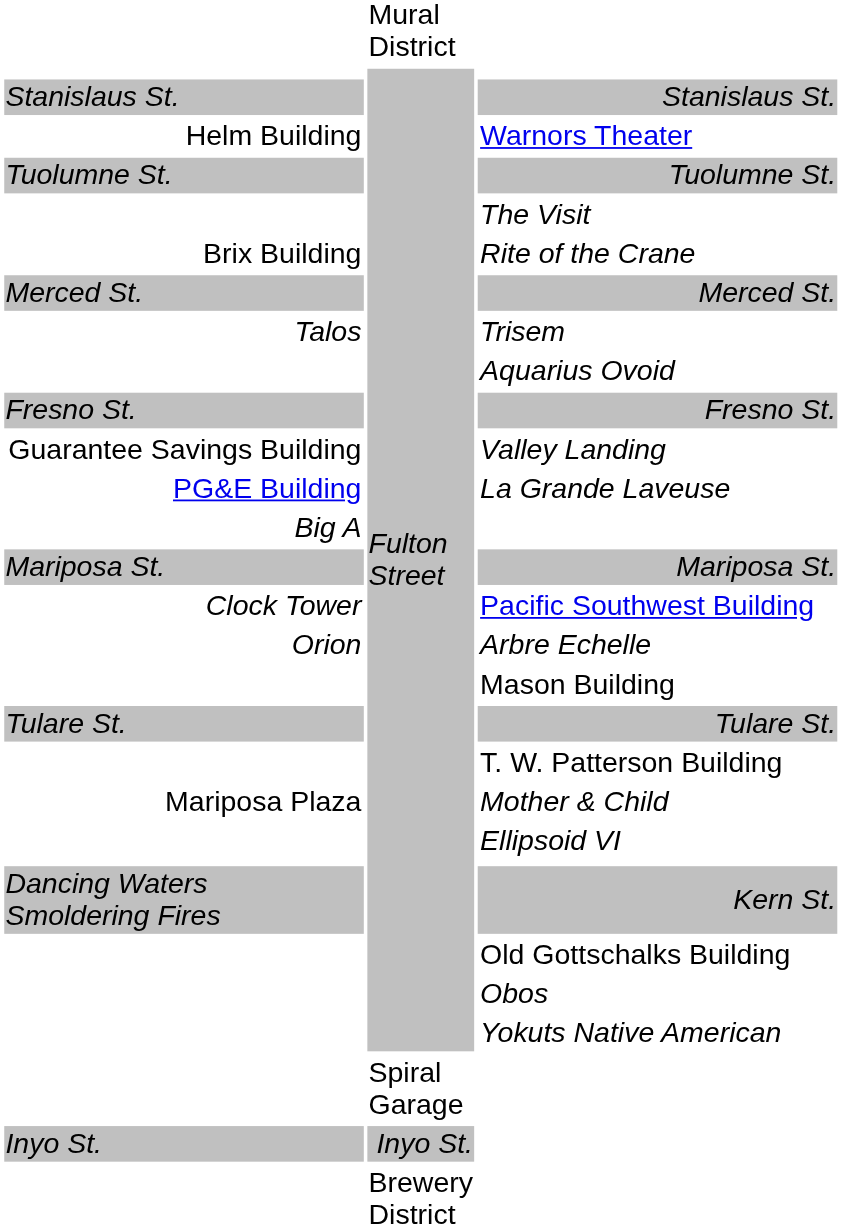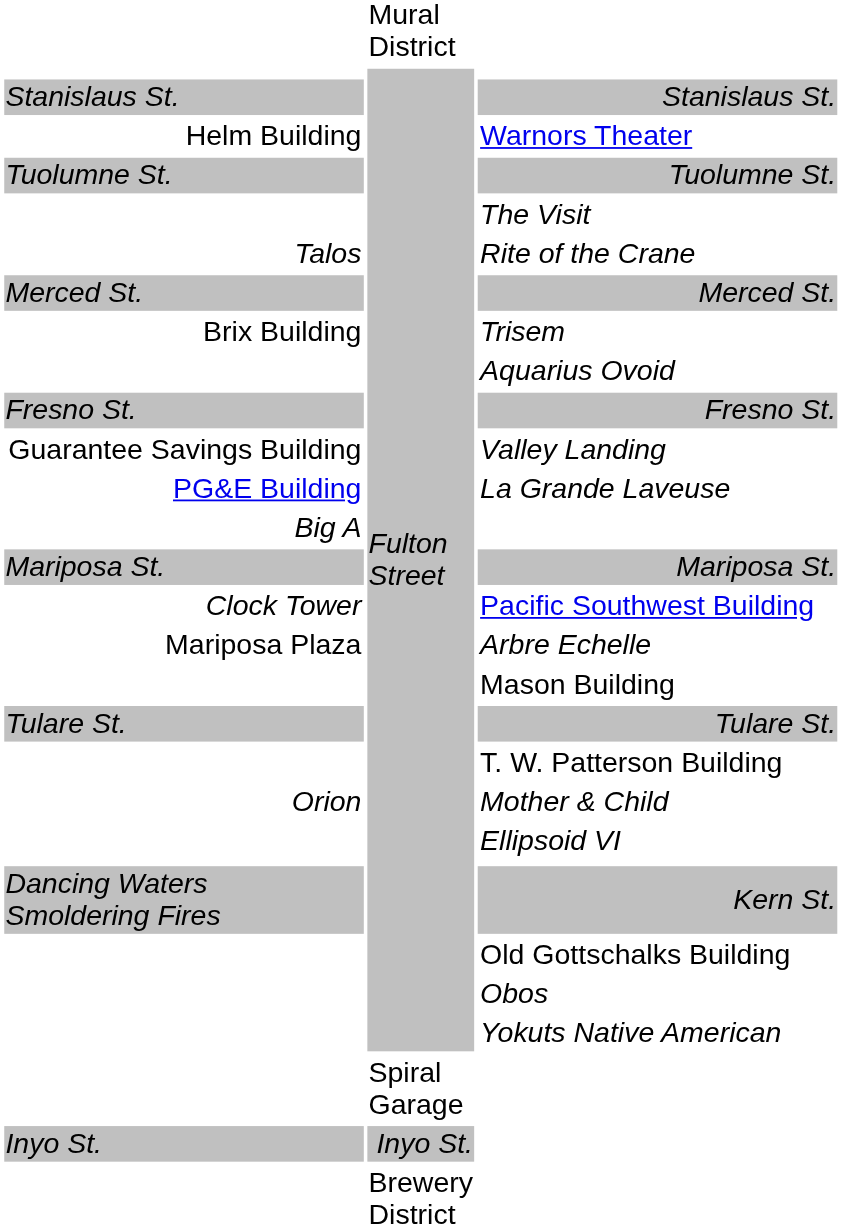Rite of the Crane | column 1: Brix Building -> Talos
Trisem | column 1: Talos -> Brix Building
Arbre Echelle | column 1: Orion -> Mariposa Plaza
Mother & Child | column 1: Mariposa Plaza -> Orion
